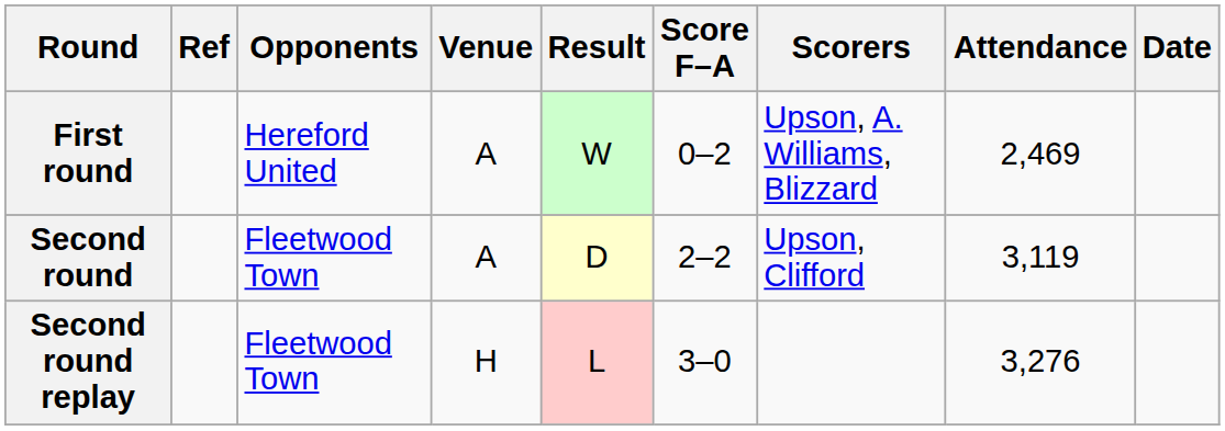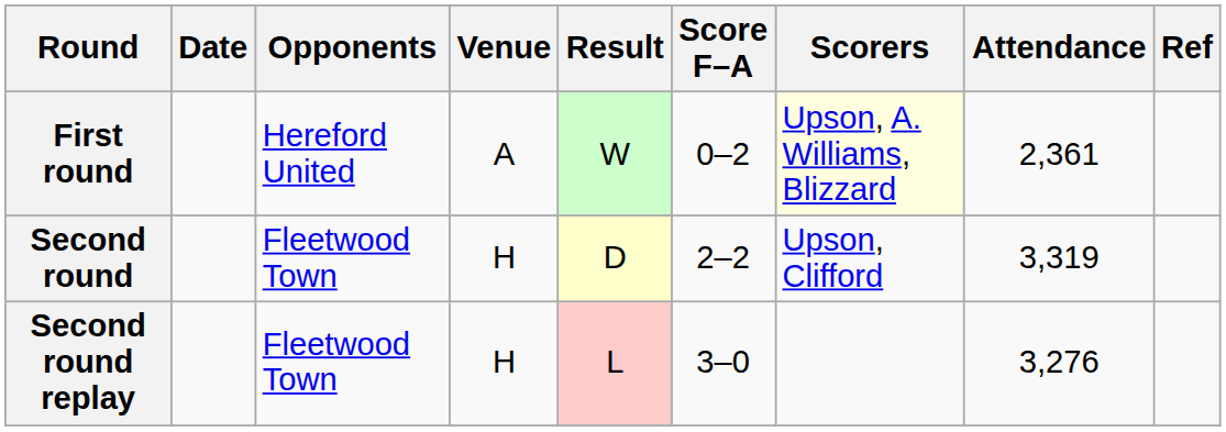columns swapped: Date <-> Ref
First round | Scorers: no background -> lightyellow background
First round | Attendance: 2,469 -> 2,361
Second round | Venue: A -> H
Second round | Attendance: 3,119 -> 3,319
